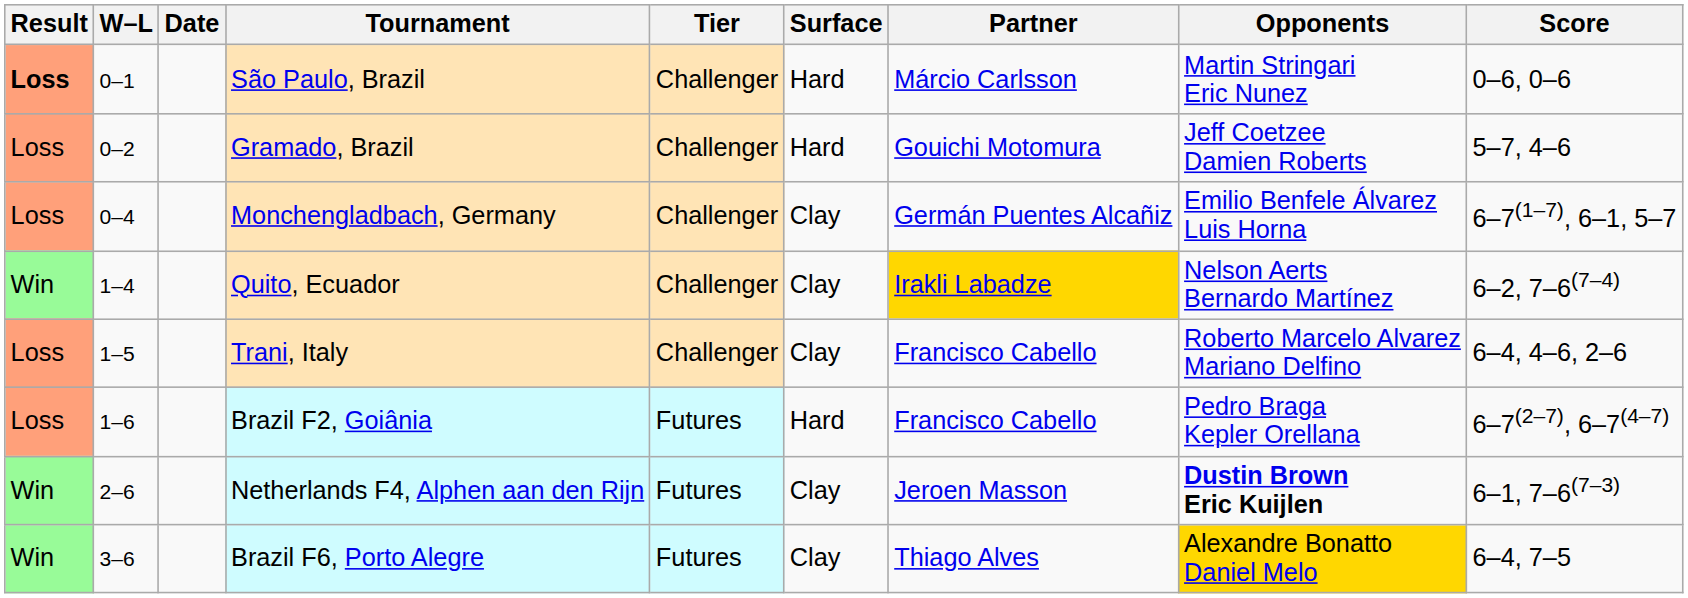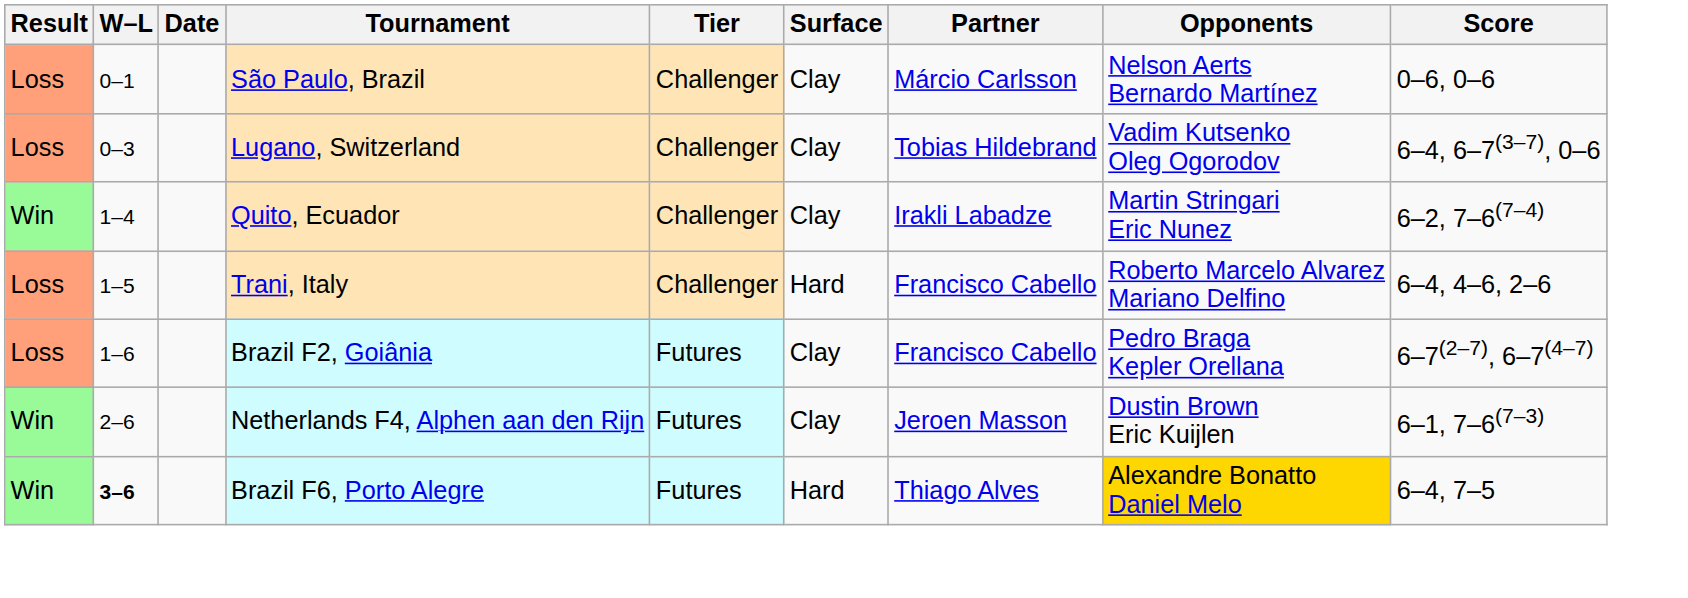São Paulo, Brazil | Result: bold -> normal
São Paulo, Brazil | Surface: Hard -> Clay
São Paulo, Brazil | Opponents: Martin Stringari Eric Nunez -> Nelson Aerts Bernardo Martínez
- row: Loss | 0–2 | Gramado, Brazil | Challenger | Hard | Gouichi Motomura | Jeff Coetzee Damien Roberts | 5–7, 4–6
+ row: Loss | 0–3 | Lugano, Switzerland | Challenger | Clay | Tobias Hildebrand | Vadim Kutsenko Oleg Ogorodov | 6–4, 6–7(3–7), 0–6
- row: Loss | 0–4 | Monchengladbach, Germany | Challenger | Clay | Germán Puentes Alcañiz | Emilio Benfele Álvarez Luis Horna | 6–7(1–7), 6–1, 5–7
Quito, Ecuador | Partner: gold background -> no background
Quito, Ecuador | Opponents: Nelson Aerts Bernardo Martínez -> Martin Stringari Eric Nunez
Trani, Italy | Surface: Clay -> Hard
Brazil F2, Goiânia | Surface: Hard -> Clay
Netherlands F4, Alphen aan den Rijn | Opponents: bold -> normal
Brazil F6, Porto Alegre | W–L: normal -> bold
Brazil F6, Porto Alegre | Surface: Clay -> Hard
